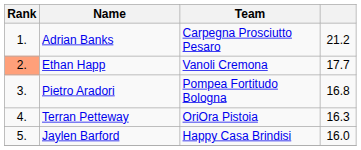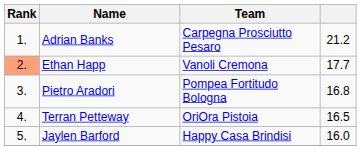Terran Petteway | column 4: 16.3 -> 16.5
